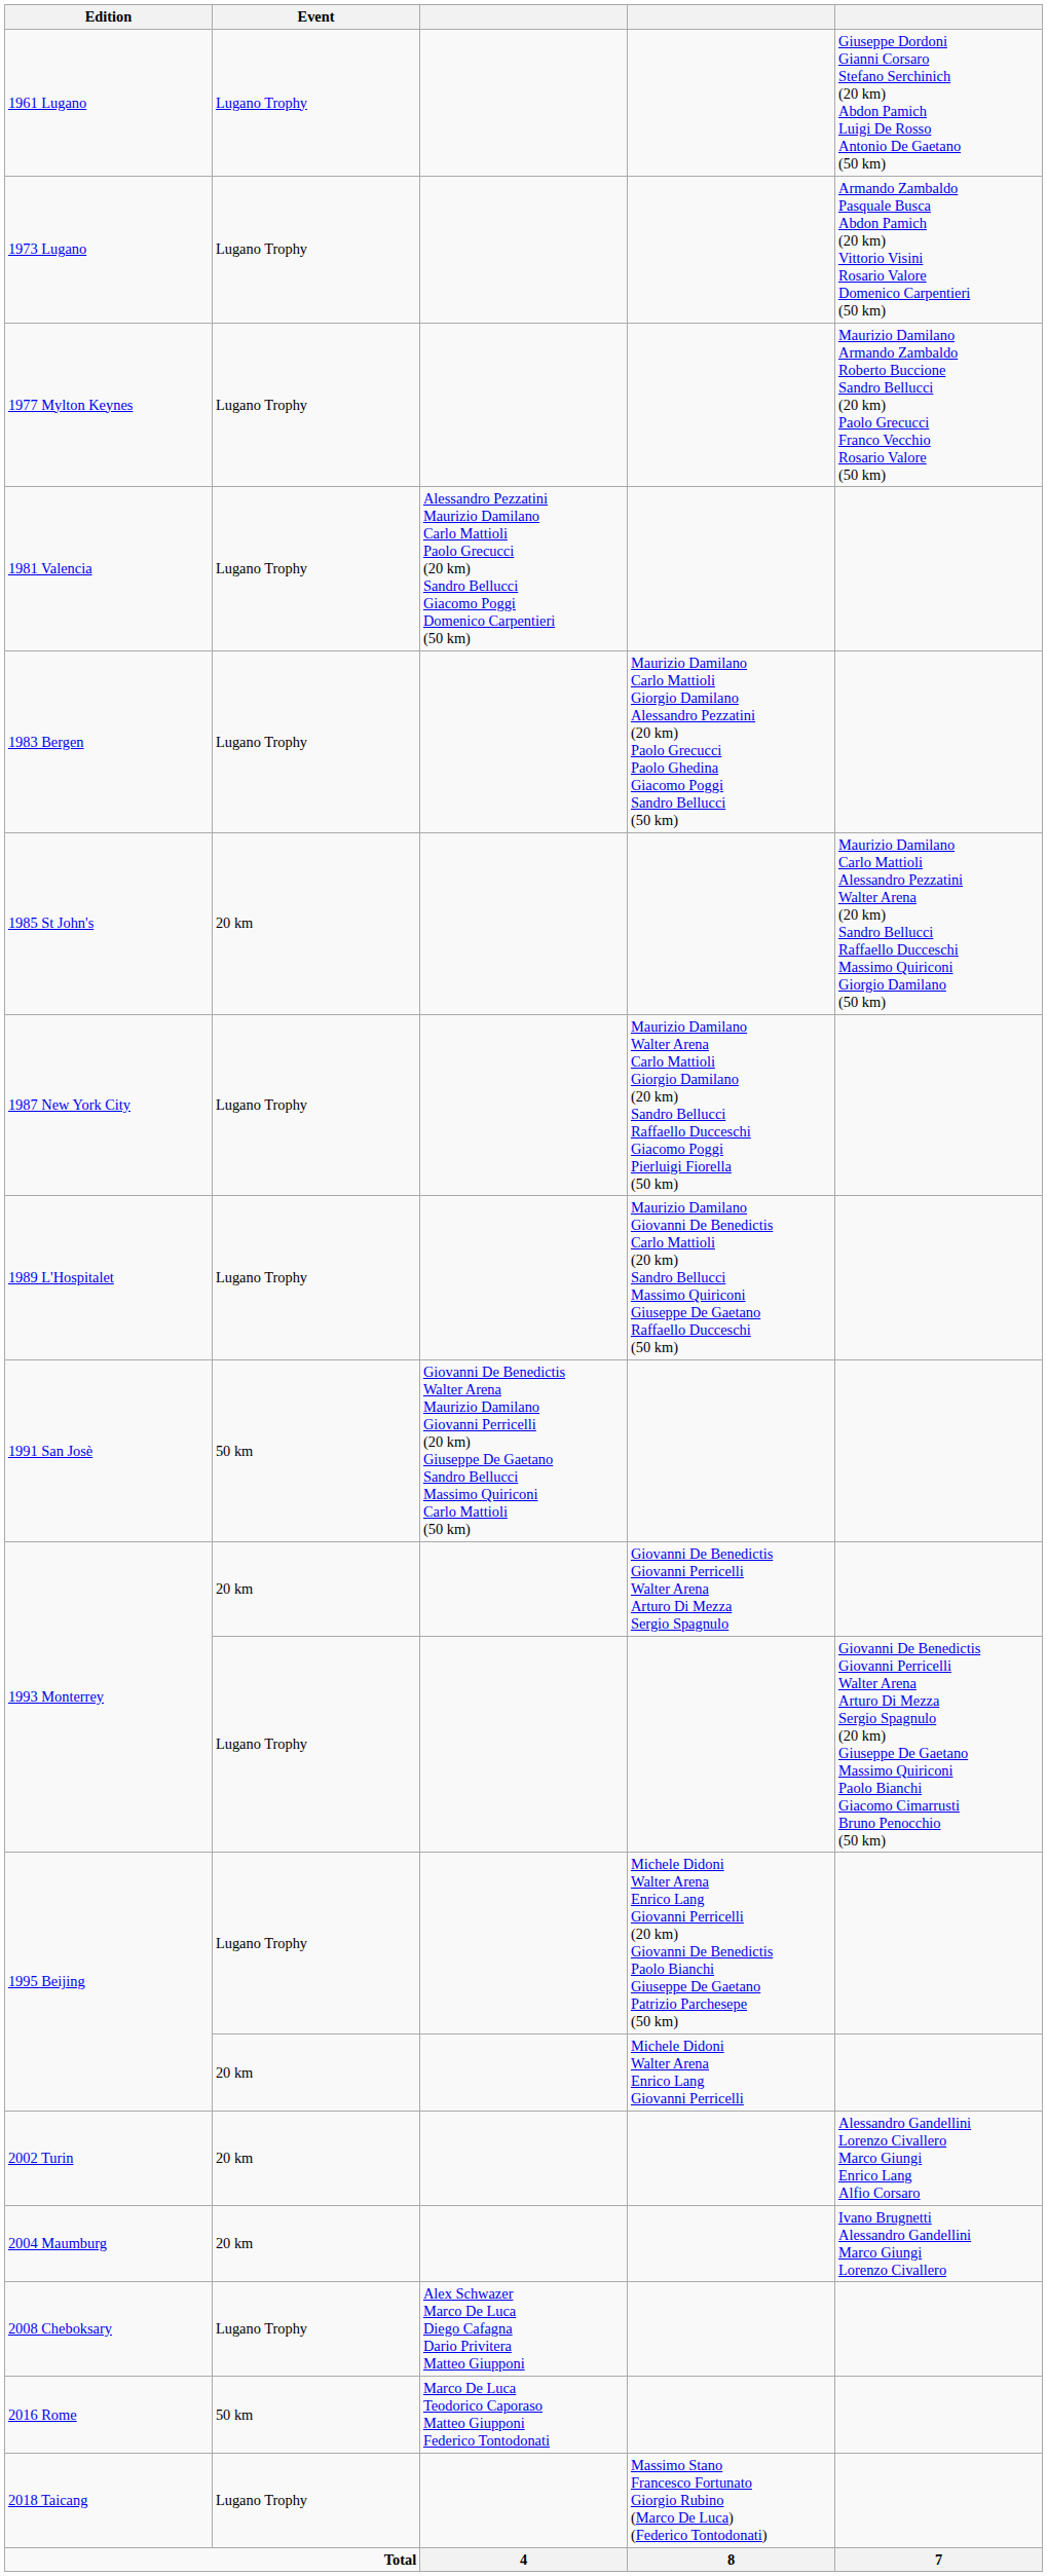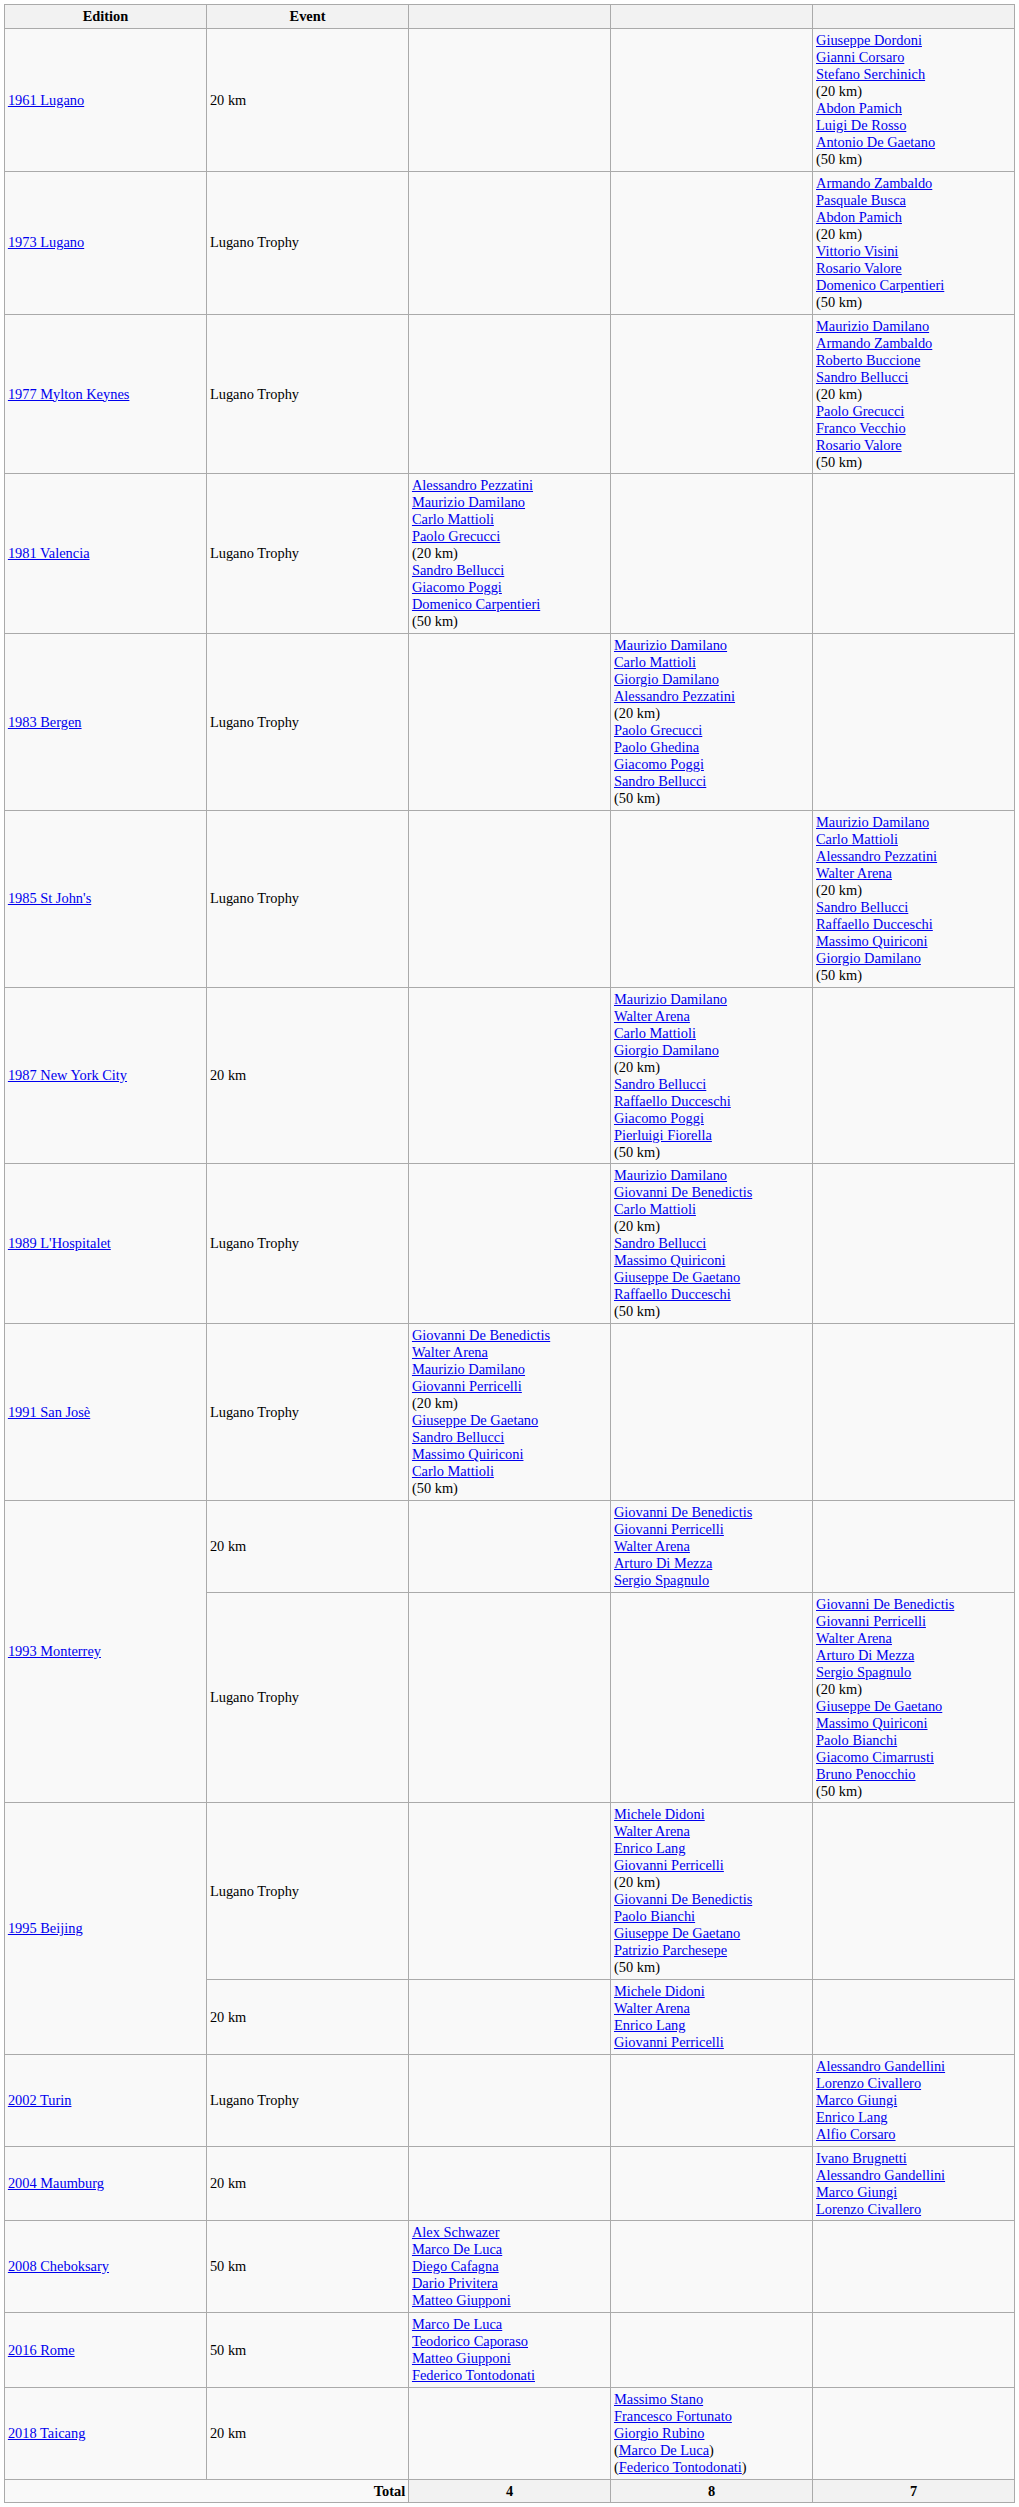1961 Lugano | Event: Lugano Trophy -> 20 km
1985 St John's | Event: 20 km -> Lugano Trophy
1987 New York City | Event: Lugano Trophy -> 20 km
1991 San Josè | Event: 50 km -> Lugano Trophy
2002 Turin | Event: 20 km -> Lugano Trophy
2008 Cheboksary | Event: Lugano Trophy -> 50 km
2018 Taicang | Event: Lugano Trophy -> 20 km
